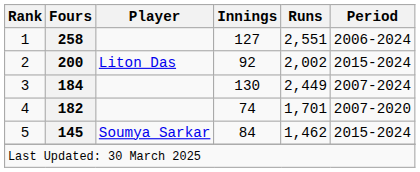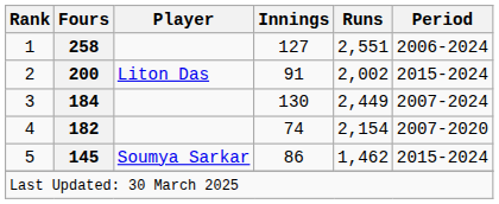2 | Innings: 92 -> 91
4 | Runs: 1,701 -> 2,154
5 | Innings: 84 -> 86
